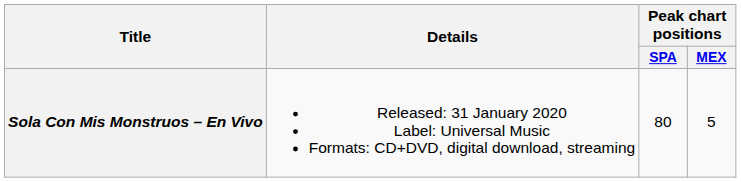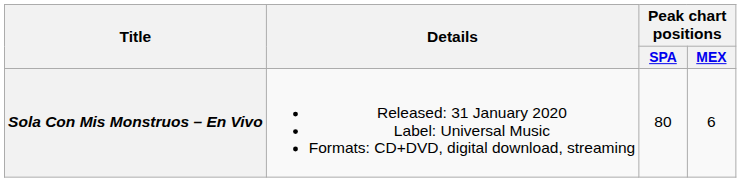Sola Con Mis Monstruos – En Vivo | Peak chart positions / MEX: 5 -> 6
